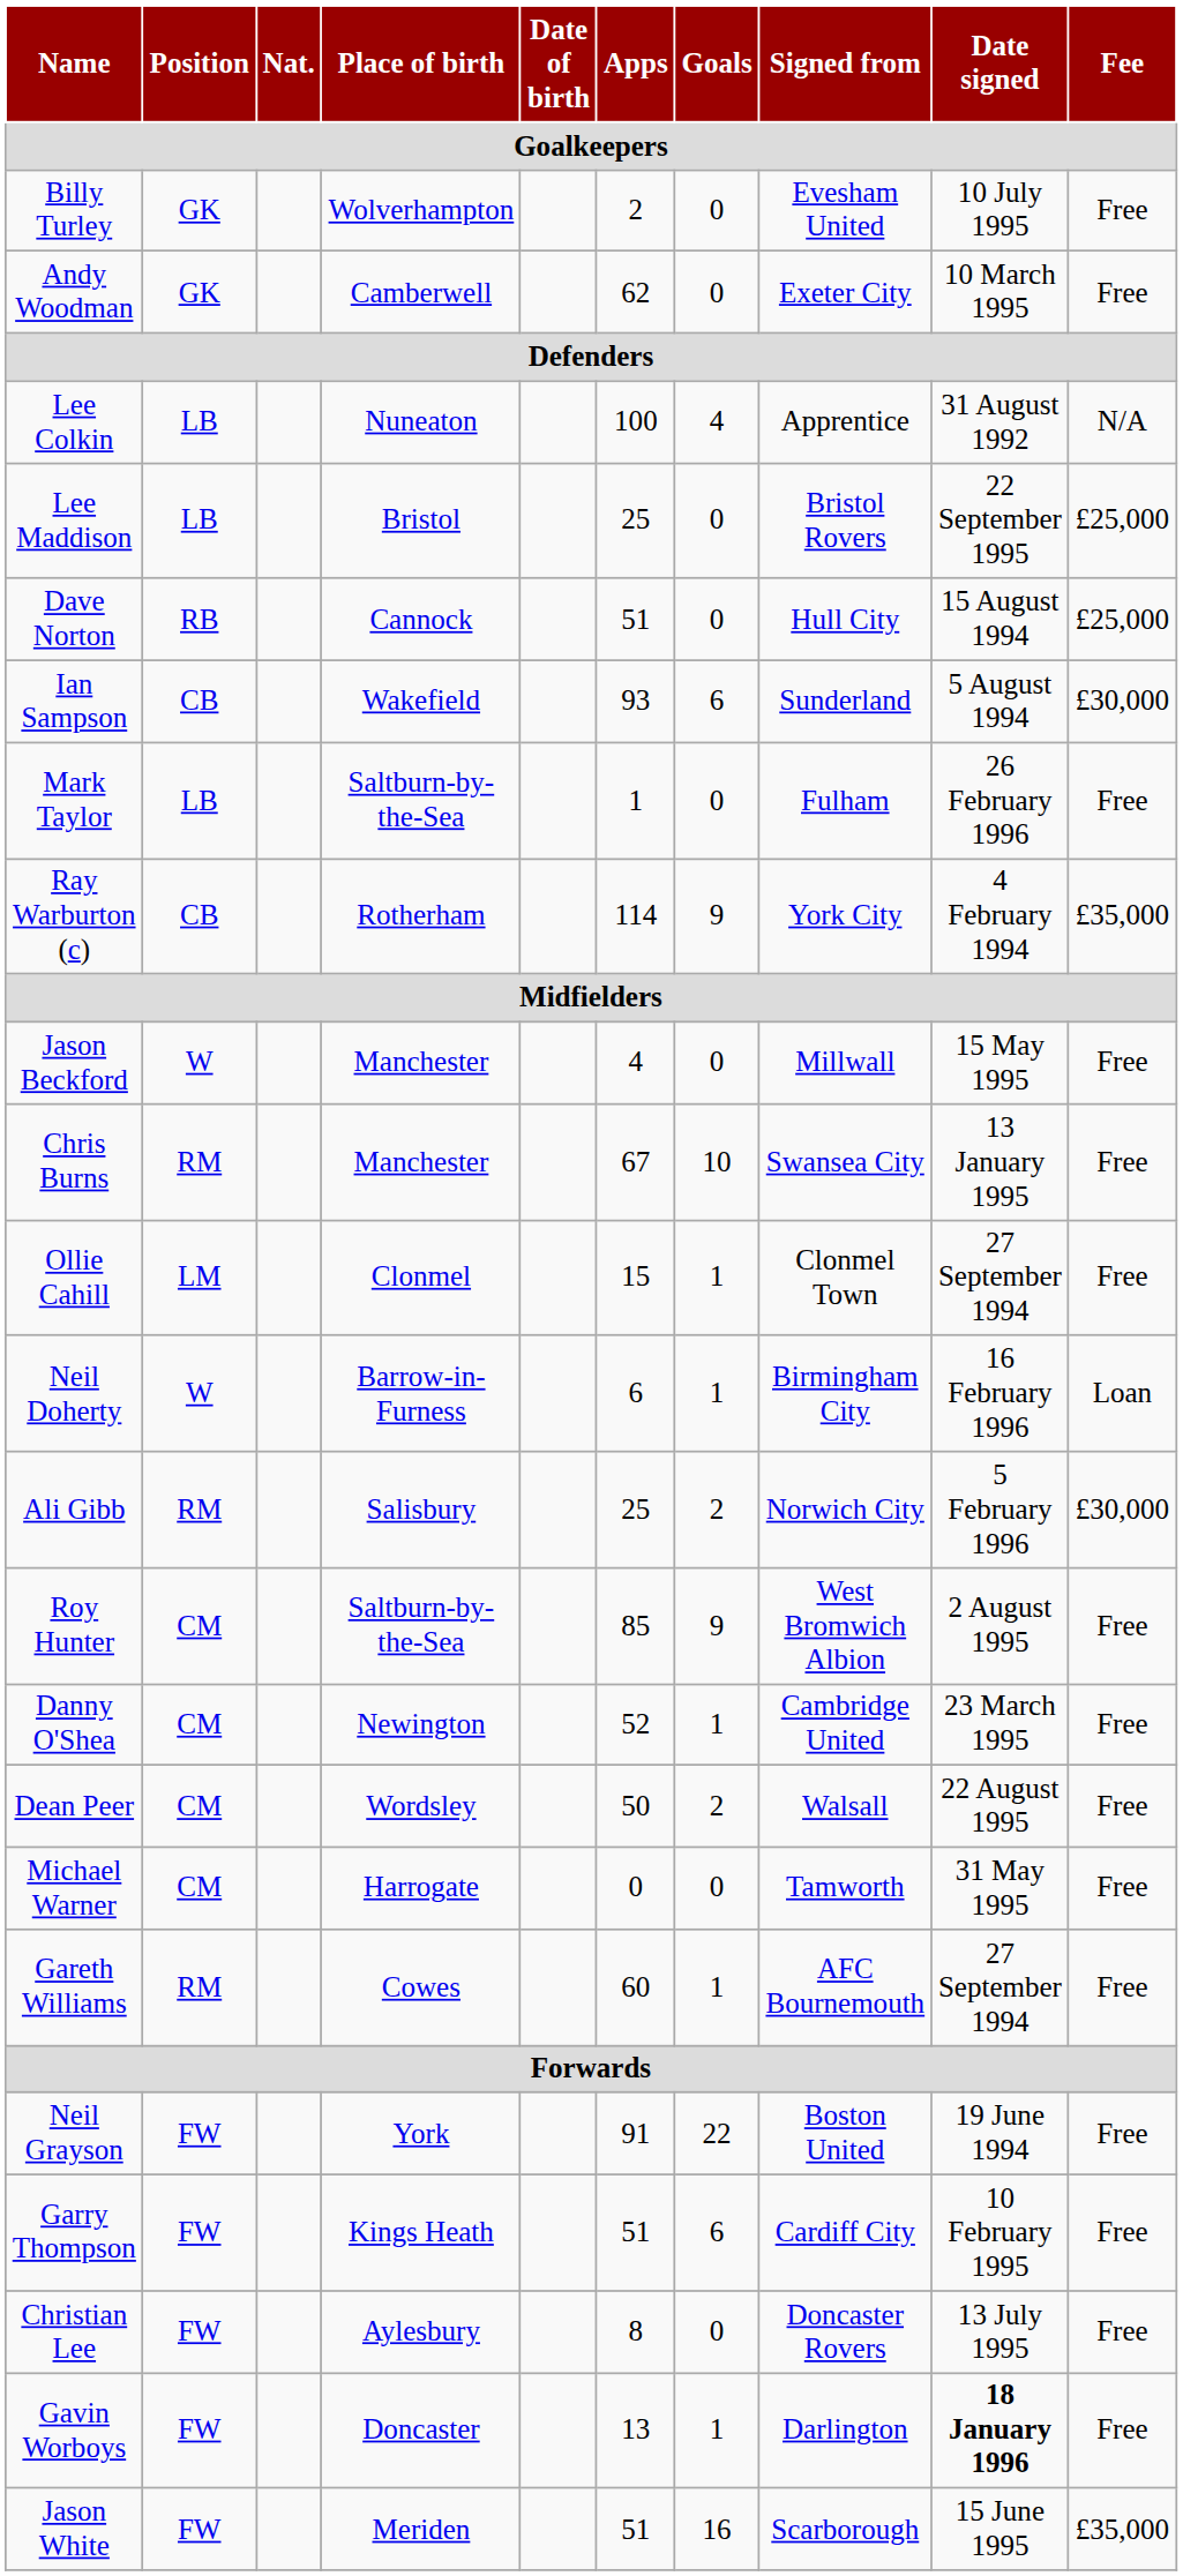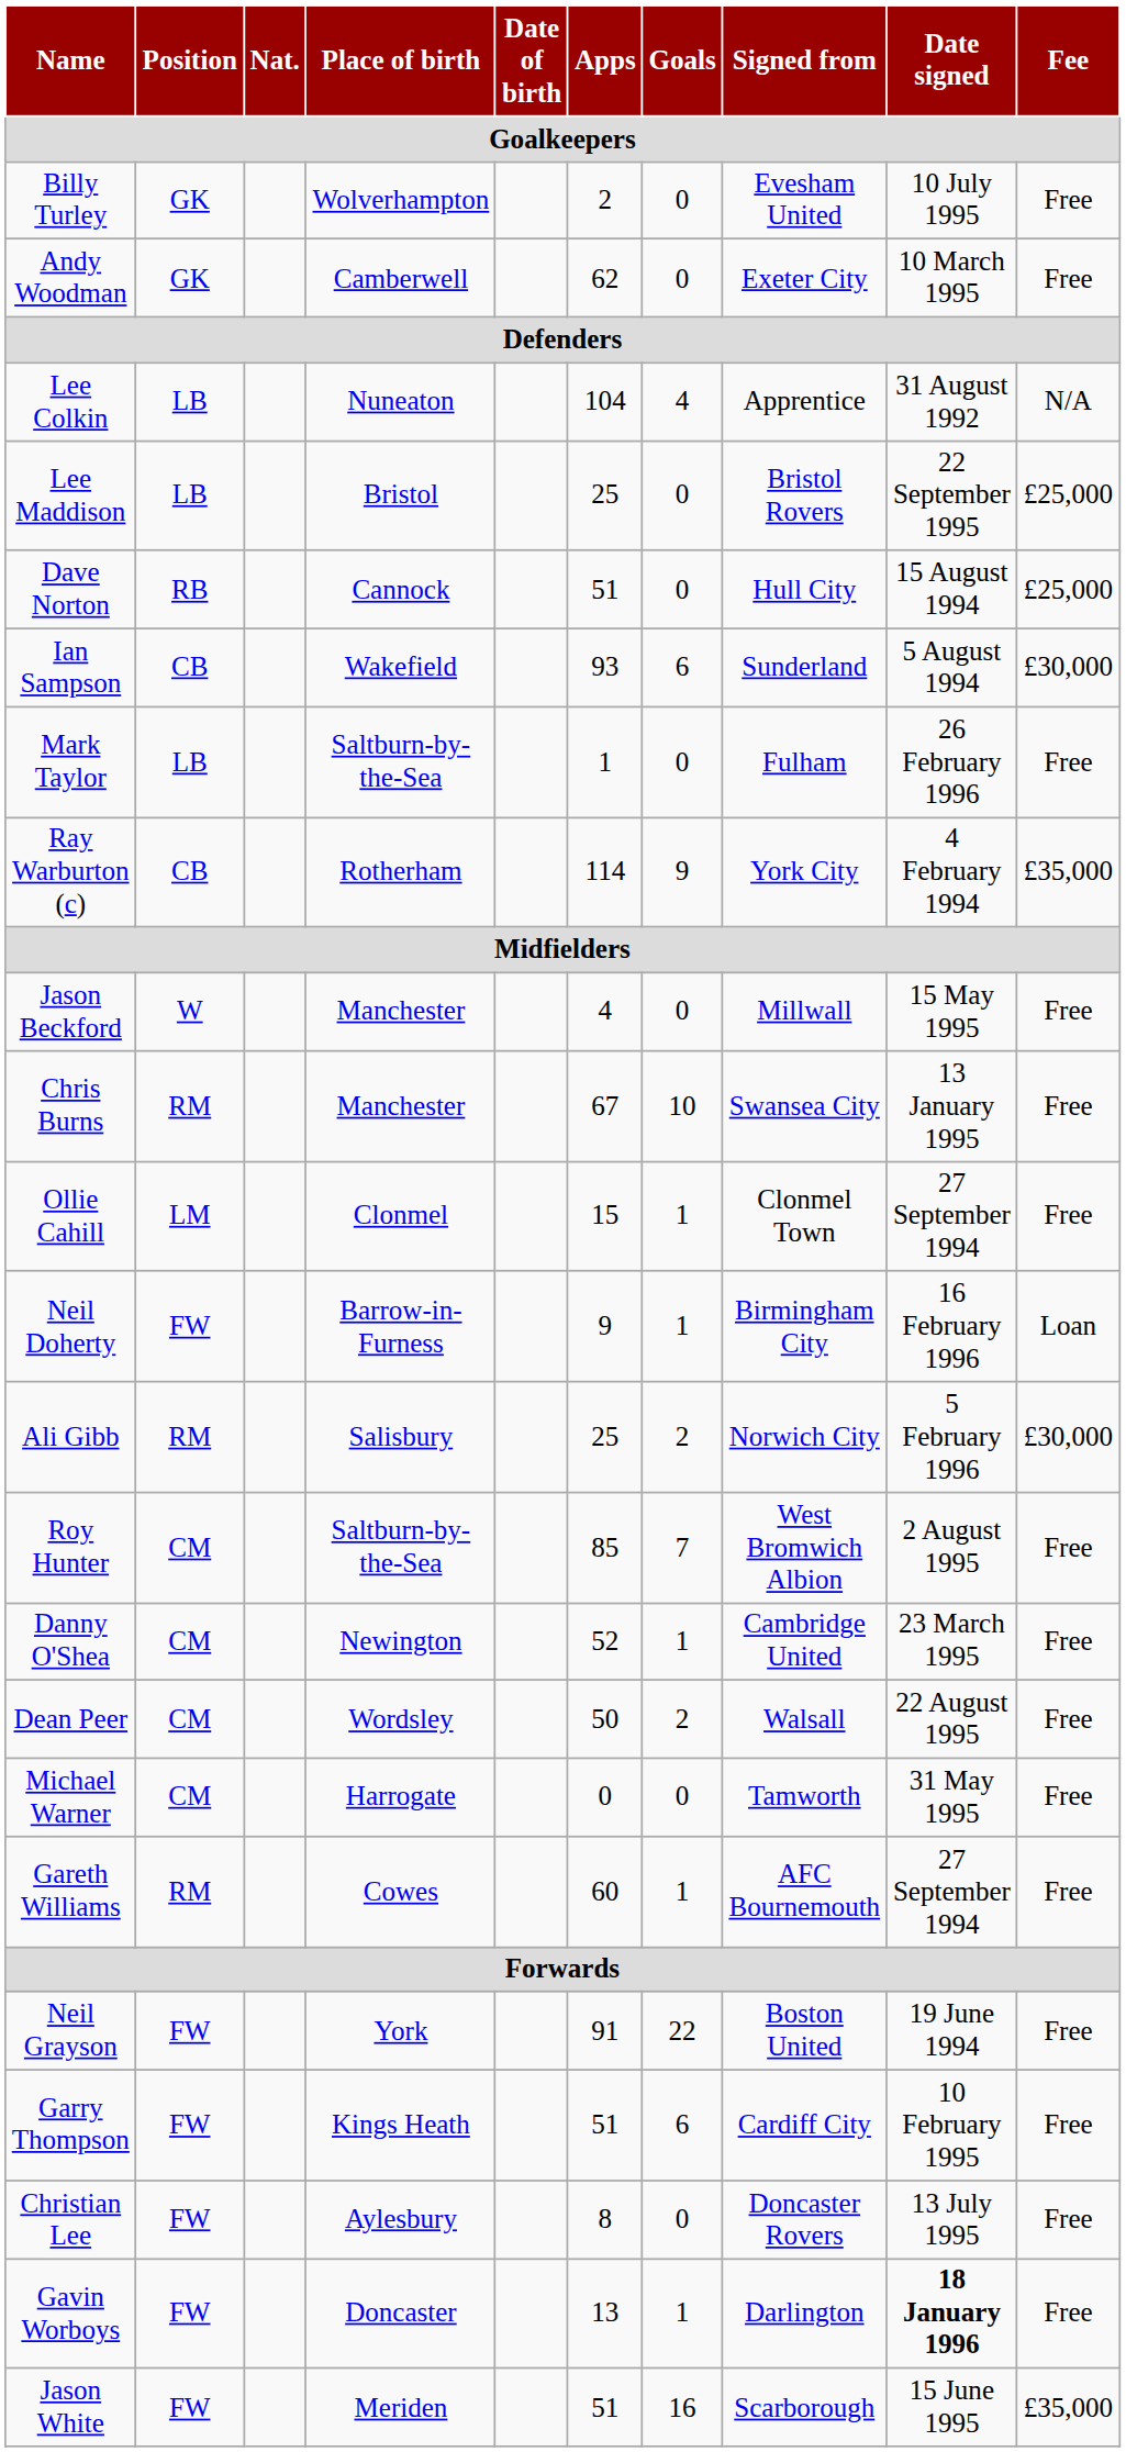Lee Colkin | Apps: 100 -> 104
Neil Doherty | Position: W -> FW
Neil Doherty | Apps: 6 -> 9
Roy Hunter | Goals: 9 -> 7
